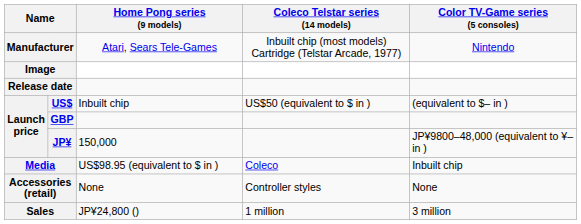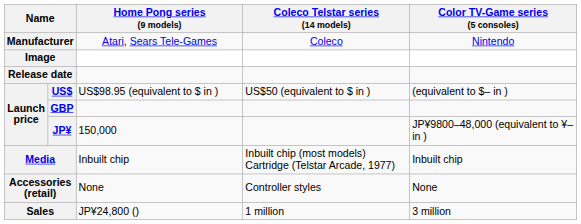Manufacturer | Coleco Telstar series (14 models): Inbuilt chip (most models) Cartridge (Telstar Arcade, 1977) -> Coleco
US$ | Home Pong series (9 models): Inbuilt chip -> US$98.95 (equivalent to $ in )
Media | Home Pong series (9 models): US$98.95 (equivalent to $ in ) -> Inbuilt chip
Media | Coleco Telstar series (14 models): Coleco -> Inbuilt chip (most models) Cartridge (Telstar Arcade, 1977)
